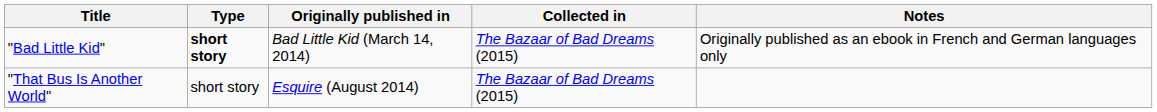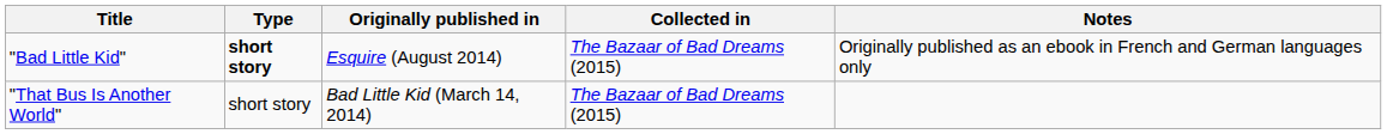"Bad Little Kid" | Originally published in: Bad Little Kid (March 14, 2014) -> Esquire (August 2014)
"That Bus Is Another World" | Originally published in: Esquire (August 2014) -> Bad Little Kid (March 14, 2014)
